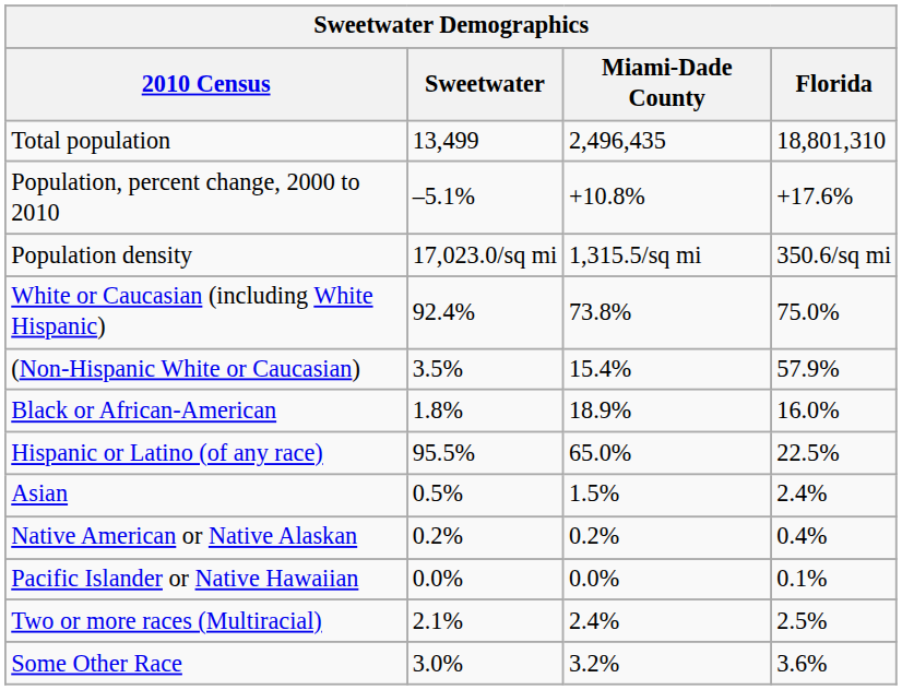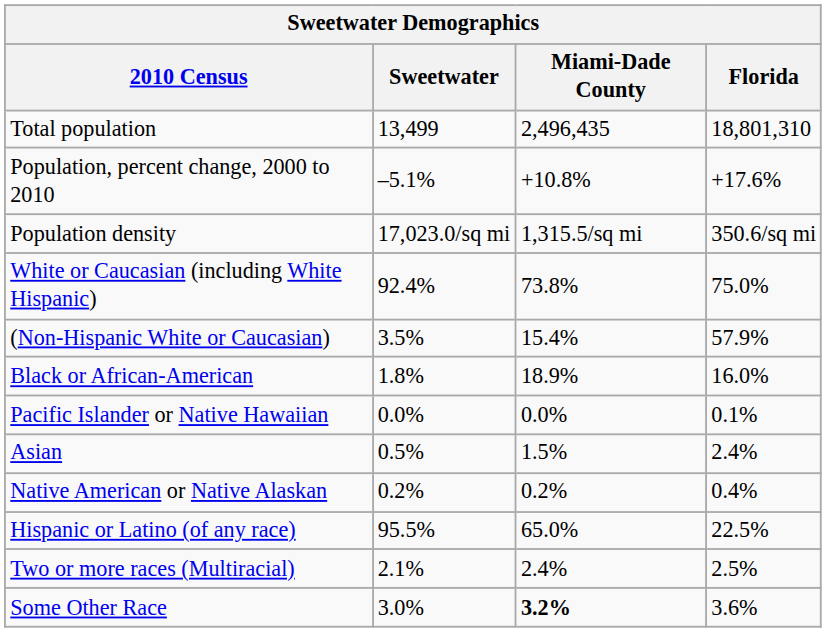rows swapped: Hispanic or Latino (of any race) <-> Pacific Islander or Native Hawaiian
Some Other Race | Miami-Dade County: normal -> bold
